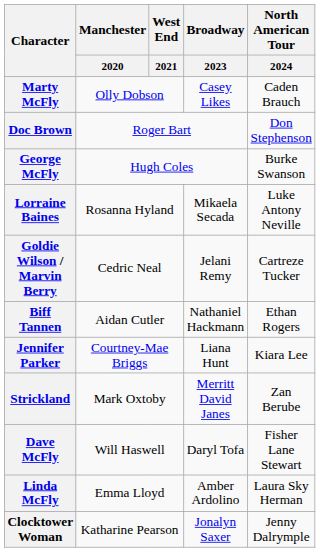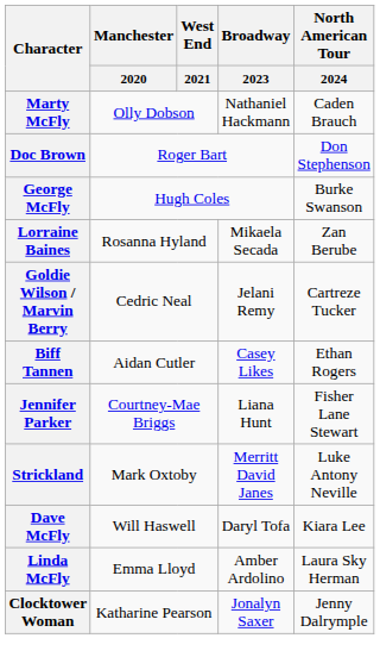Marty McFly | Broadway / 2023: Casey Likes -> Nathaniel Hackmann
Lorraine Baines | North American Tour / 2024: Luke Antony Neville -> Zan Berube
Biff Tannen | Broadway / 2023: Nathaniel Hackmann -> Casey Likes
Jennifer Parker | North American Tour / 2024: Kiara Lee -> Fisher Lane Stewart
Strickland | North American Tour / 2024: Zan Berube -> Luke Antony Neville
Dave McFly | North American Tour / 2024: Fisher Lane Stewart -> Kiara Lee
